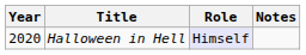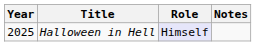Halloween in Hell | Year: 2020 -> 2025
